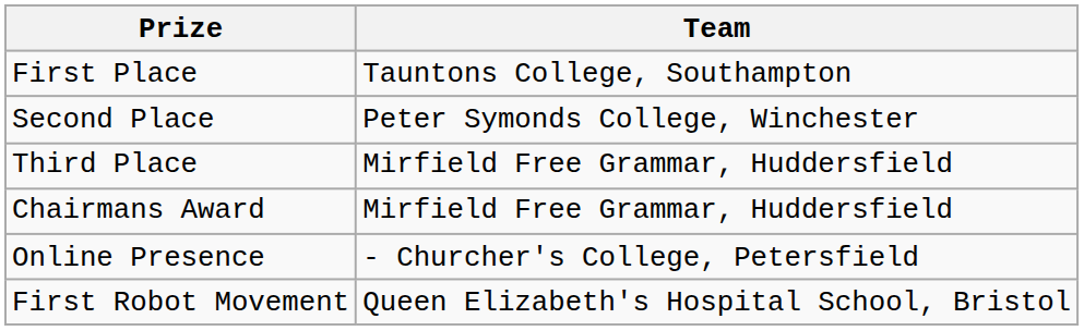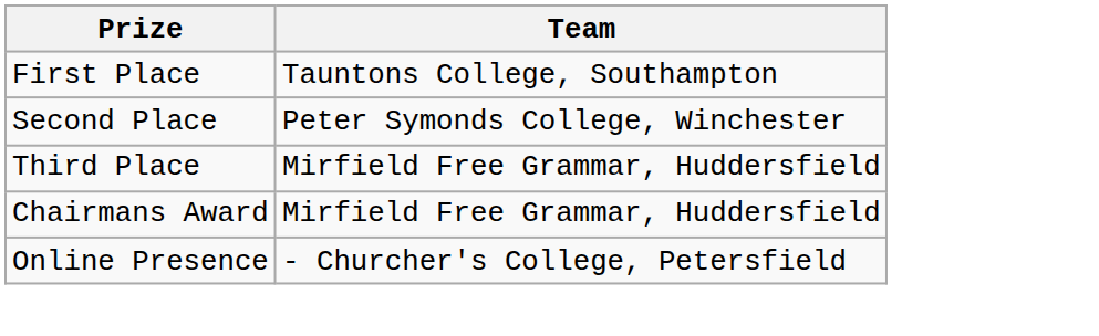- row: First Robot Movement | Queen Elizabeth's Hospital School, Bristol
